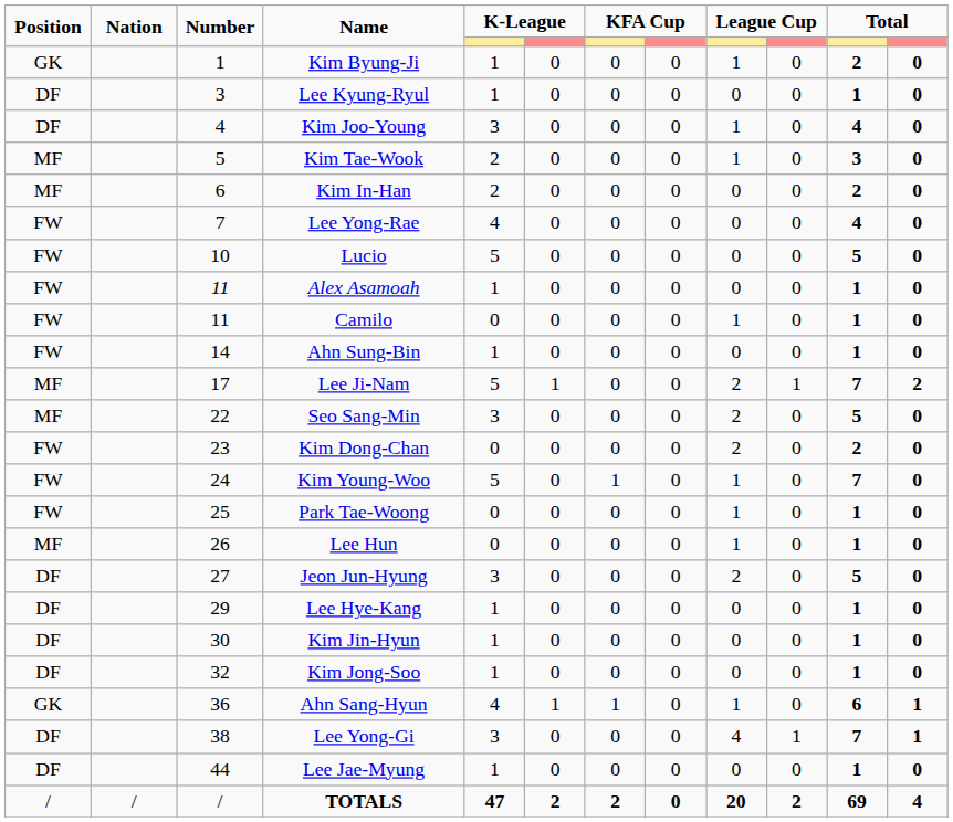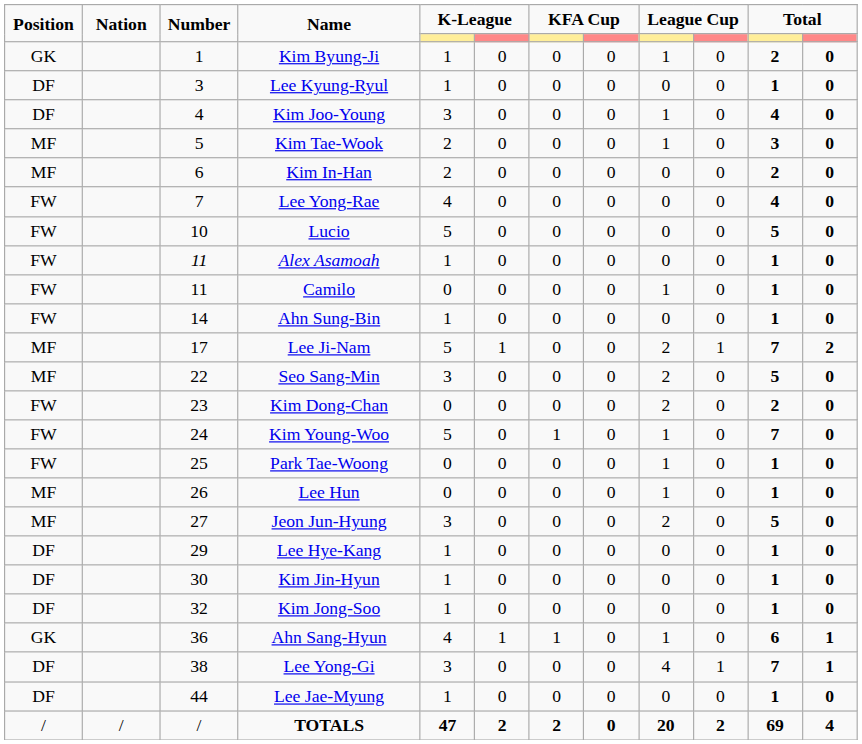Jeon Jun-Hyung | Position: DF -> MF
